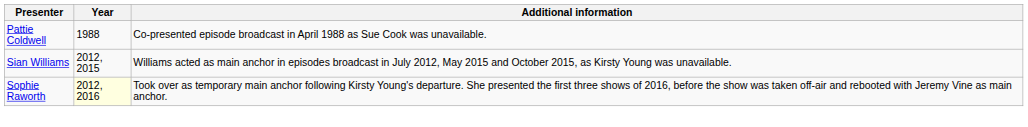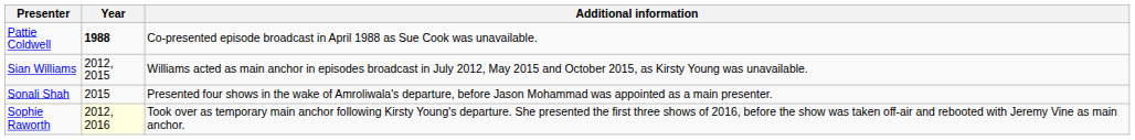Pattie Coldwell | Year: normal -> bold
+ row: Sonali Shah | 2015 | Presented four shows in the wake of Amroliwala's departure, before Jason Mohammad was appointed as a main presenter.
